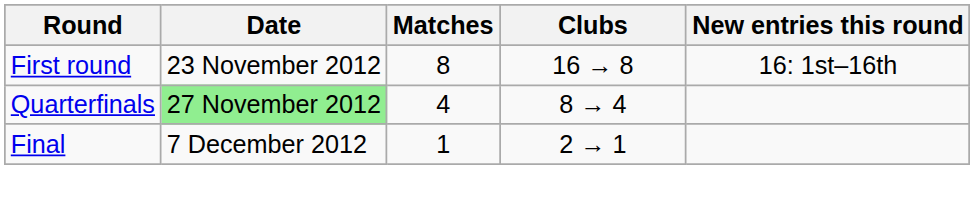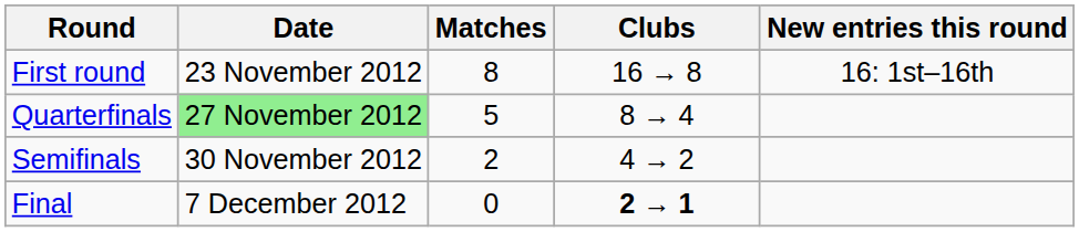Quarterfinals | Matches: 4 -> 5
+ row: Semifinals | 30 November 2012 | 2 | 4 → 2
Final | Matches: 1 -> 0
Final | Clubs: normal -> bold
